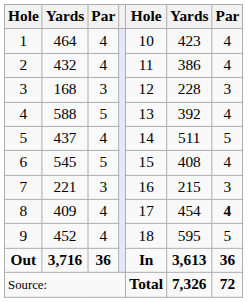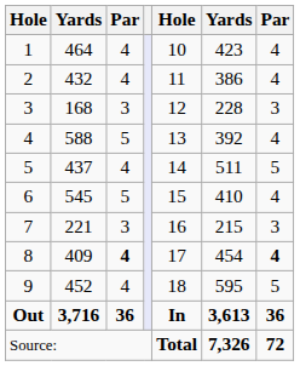6 | column 6: 408 -> 410
8 | column 3: normal -> bold
